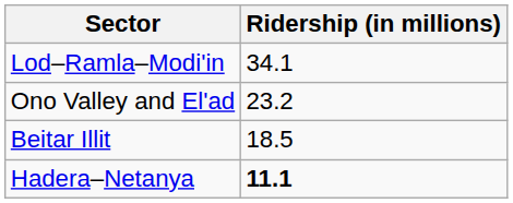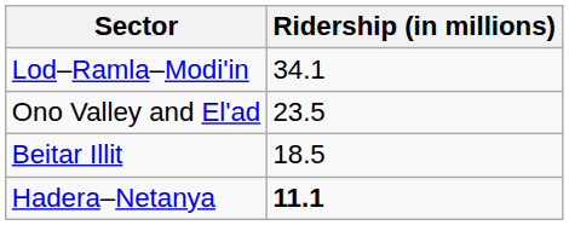Ono Valley and El'ad | Ridership (in millions): 23.2 -> 23.5
